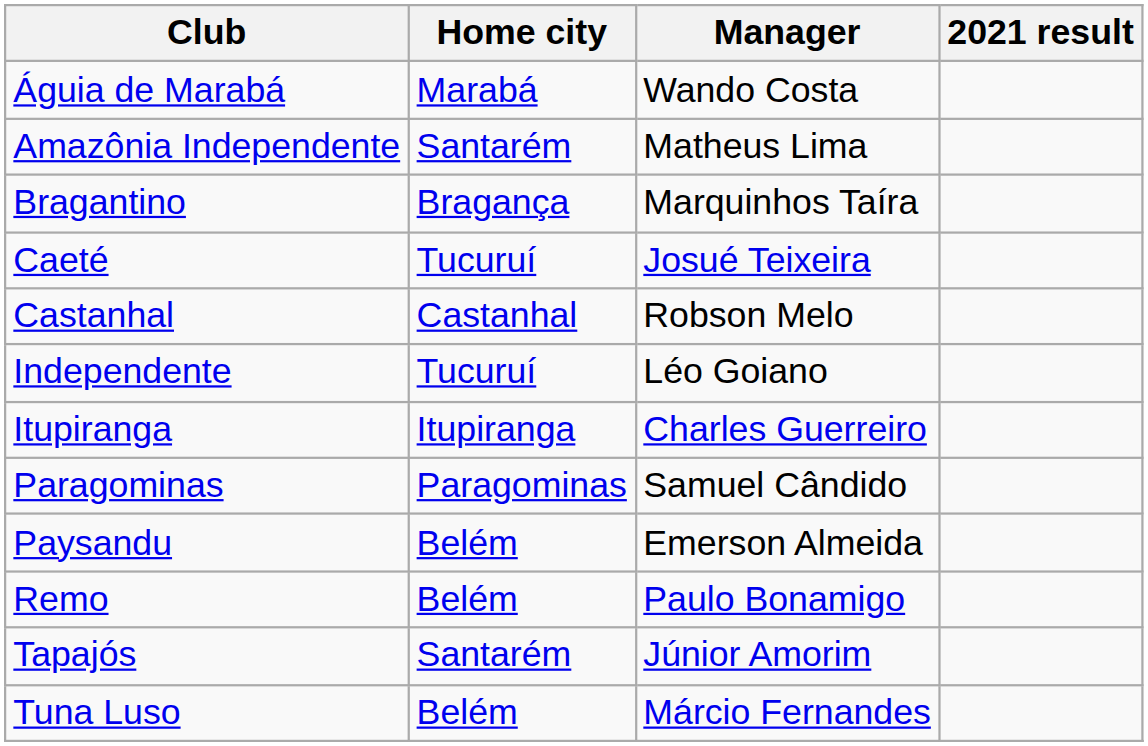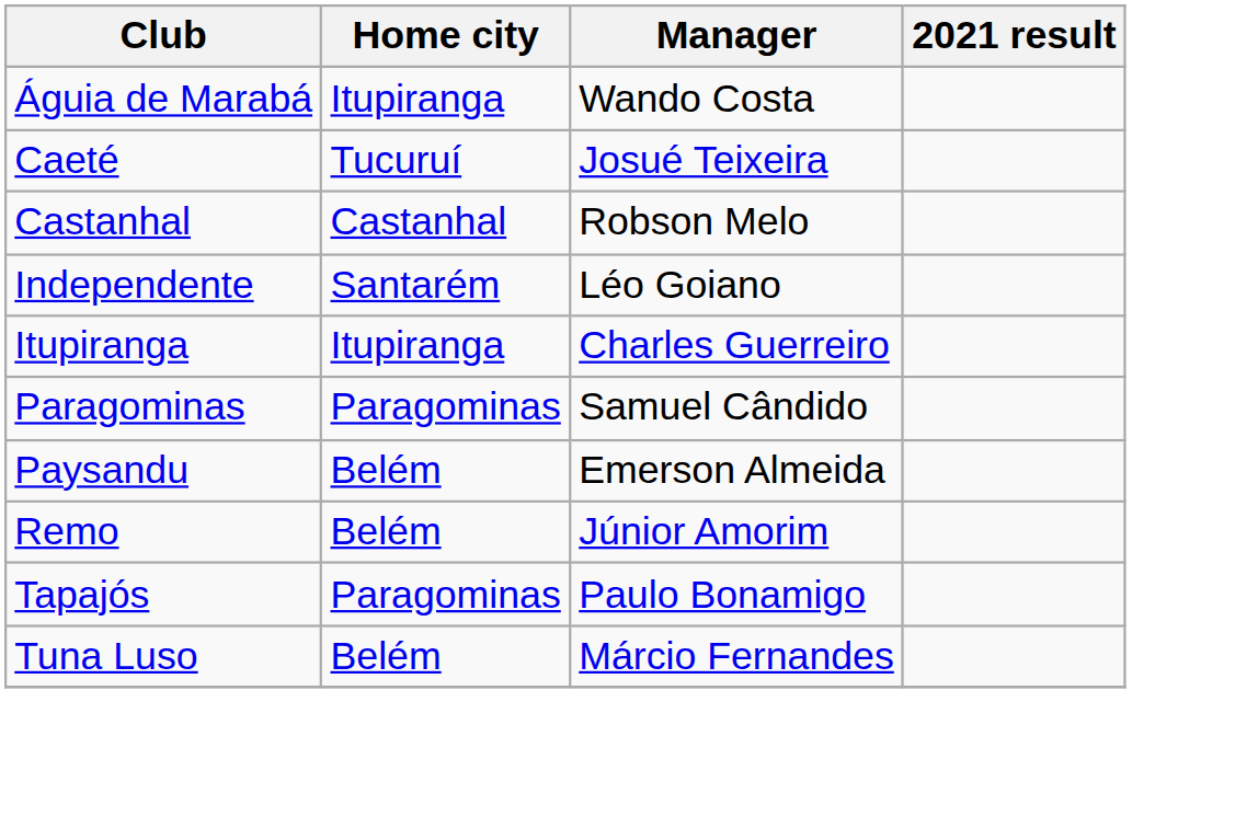Águia de Marabá | Home city: Marabá -> Itupiranga
- row: Amazônia Independente | Santarém | Matheus Lima
- row: Bragantino | Bragança | Marquinhos Taíra
Independente | Home city: Tucuruí -> Santarém
Remo | Manager: Paulo Bonamigo -> Júnior Amorim
Tapajós | Home city: Santarém -> Paragominas
Tapajós | Manager: Júnior Amorim -> Paulo Bonamigo
